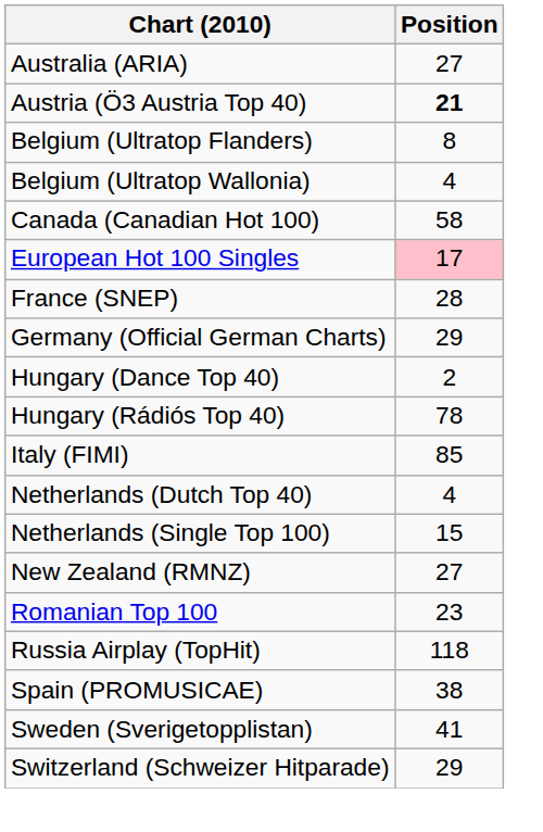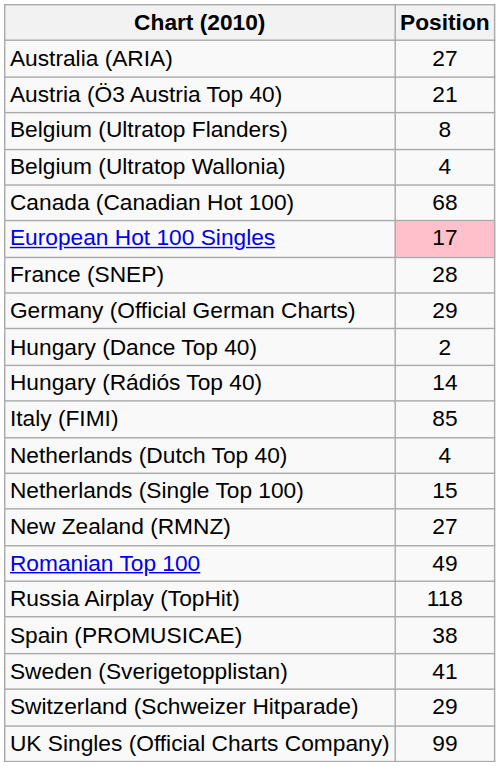Austria (Ö3 Austria Top 40) | Position: bold -> normal
Canada (Canadian Hot 100) | Position: 58 -> 68
Hungary (Rádiós Top 40) | Position: 78 -> 14
Romanian Top 100 | Position: 23 -> 49
+ row: UK Singles (Official Charts Company) | 99
